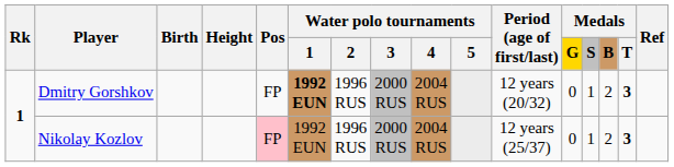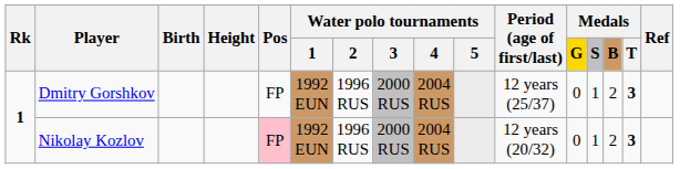Dmitry Gorshkov | Water polo tournaments / 1: bold -> normal
Dmitry Gorshkov | Period (age of first/last): 12 years (20/32) -> 12 years (25/37)
Nikolay Kozlov | Period (age of first/last): 12 years (25/37) -> 12 years (20/32)
